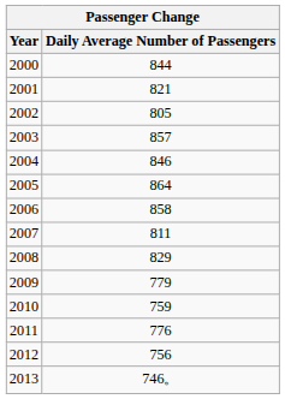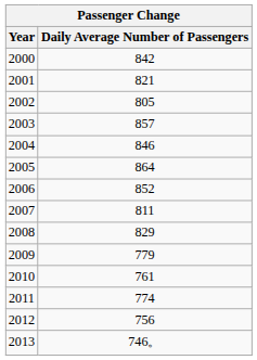2000 | Daily Average Number of Passengers: 844 -> 842
2006 | Daily Average Number of Passengers: 858 -> 852
2010 | Daily Average Number of Passengers: 759 -> 761
2011 | Daily Average Number of Passengers: 776 -> 774
